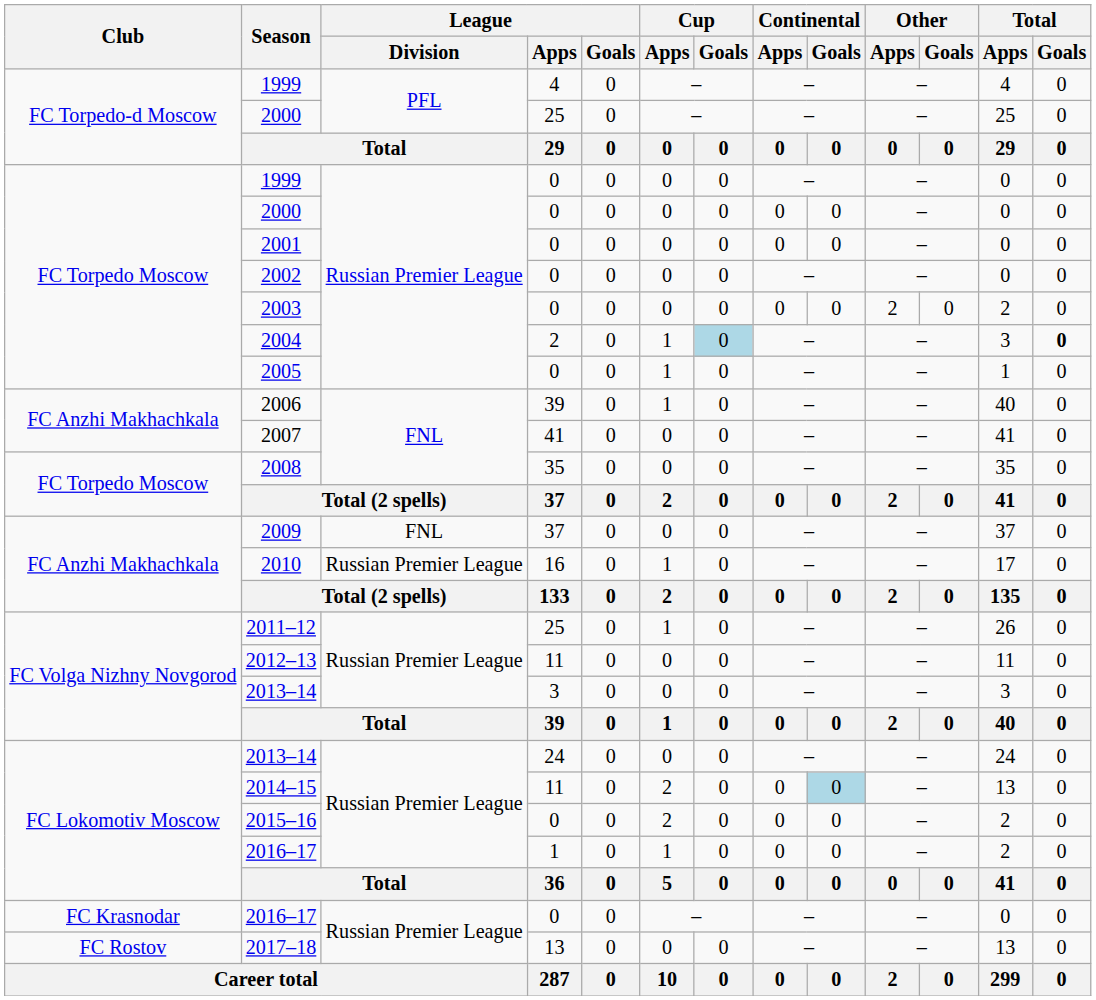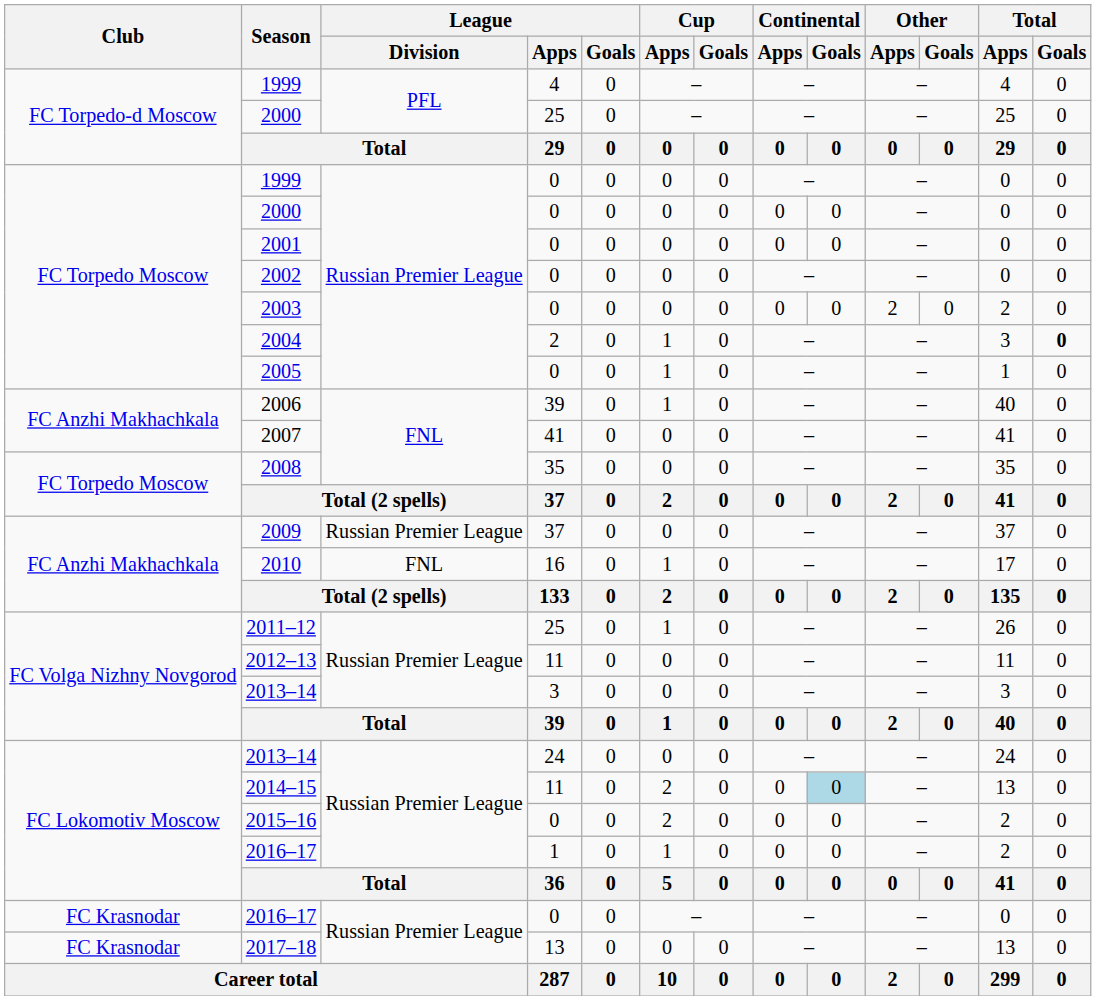2004 | Cup / Goals: lightblue background -> no background
2009 | League / Division: FNL -> Russian Premier League
2010 | League / Division: Russian Premier League -> FNL
2017–18 | Club: FC Rostov -> FC Krasnodar
